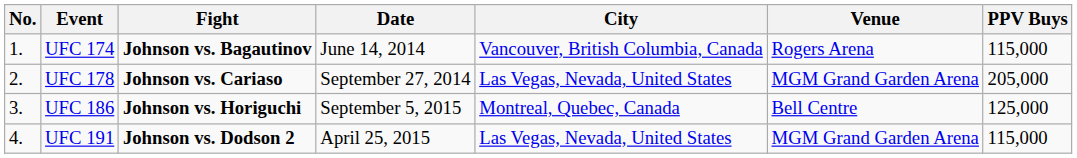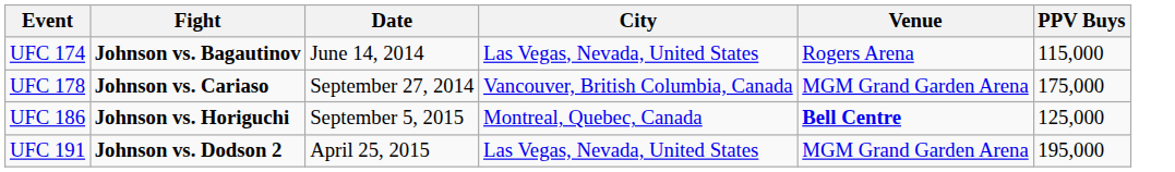- column: No. | 1. | 2. | 3. | 4.
UFC 174 | City: Vancouver, British Columbia, Canada -> Las Vegas, Nevada, United States
UFC 178 | City: Las Vegas, Nevada, United States -> Vancouver, British Columbia, Canada
UFC 178 | PPV Buys: 205,000 -> 175,000
UFC 186 | Venue: normal -> bold
UFC 191 | PPV Buys: 115,000 -> 195,000
